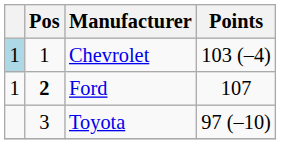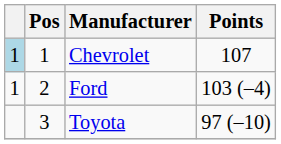Chevrolet | Points: 103 (–4) -> 107
Ford | Pos: bold -> normal
Ford | Points: 107 -> 103 (–4)
